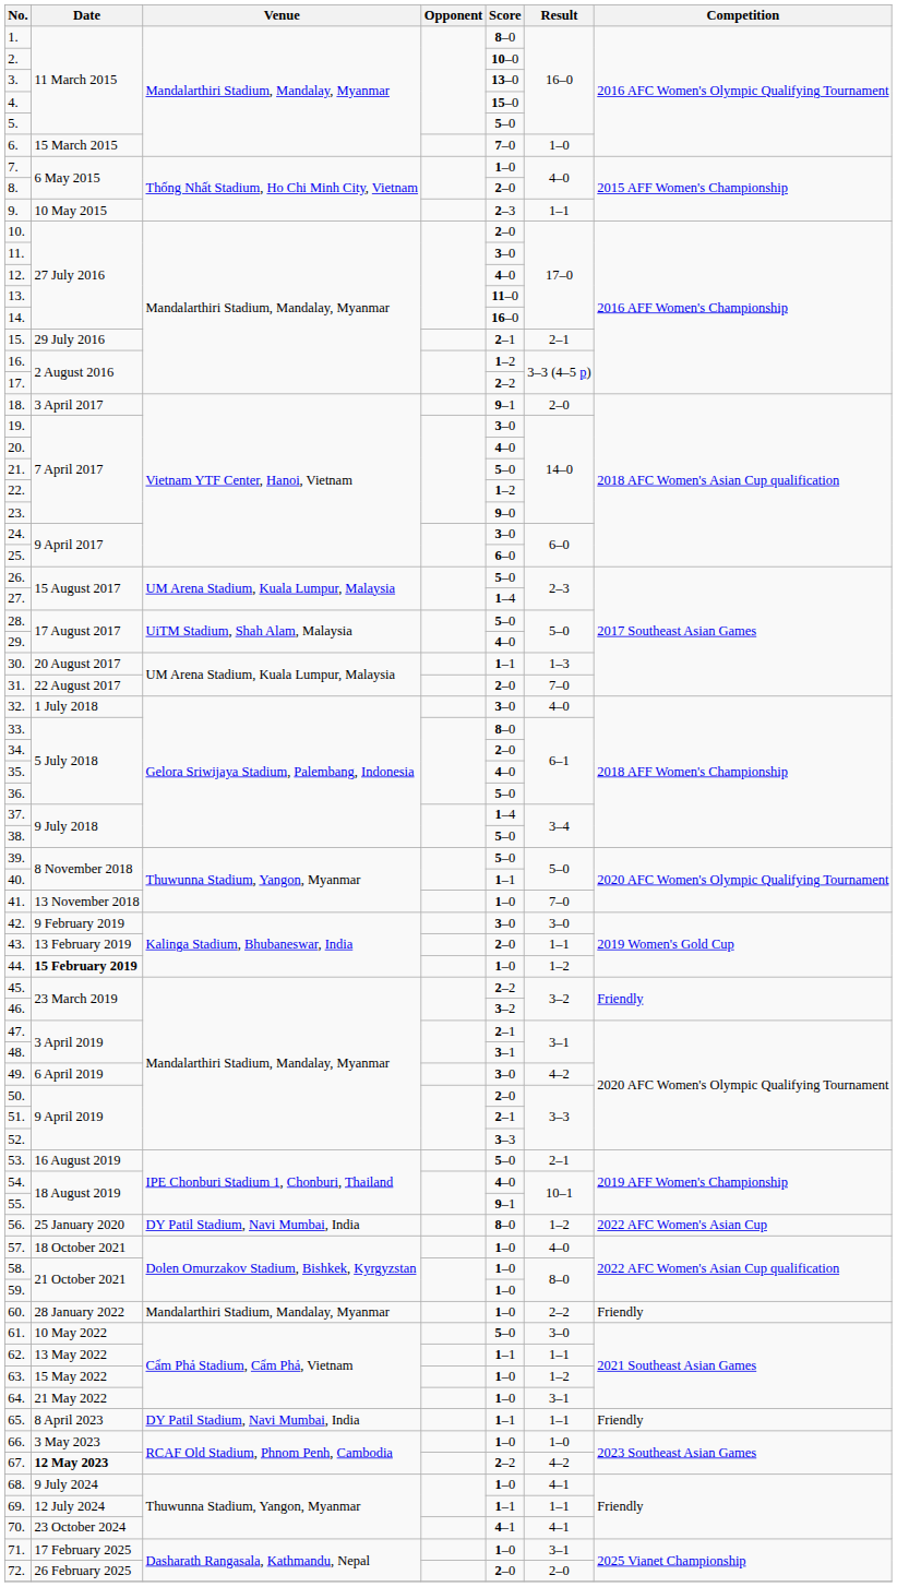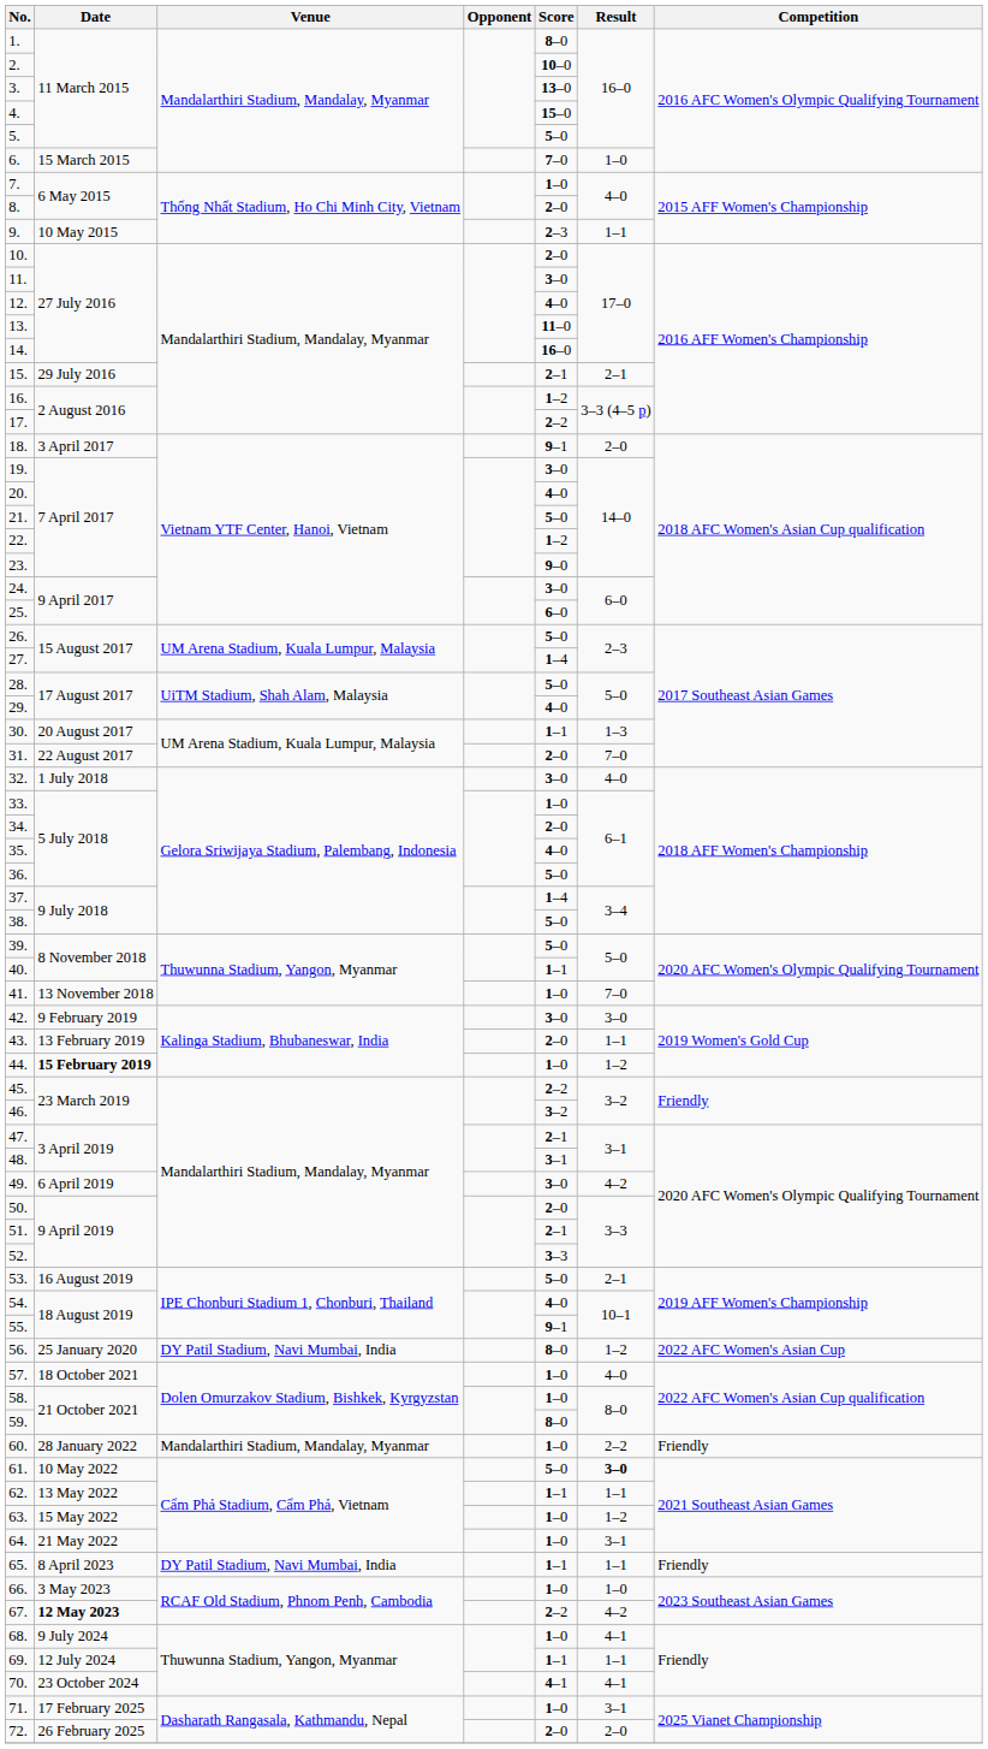33. | Score: 8–0 -> 1–0
59. | Score: 1–0 -> 8–0
61. | Result: normal -> bold
